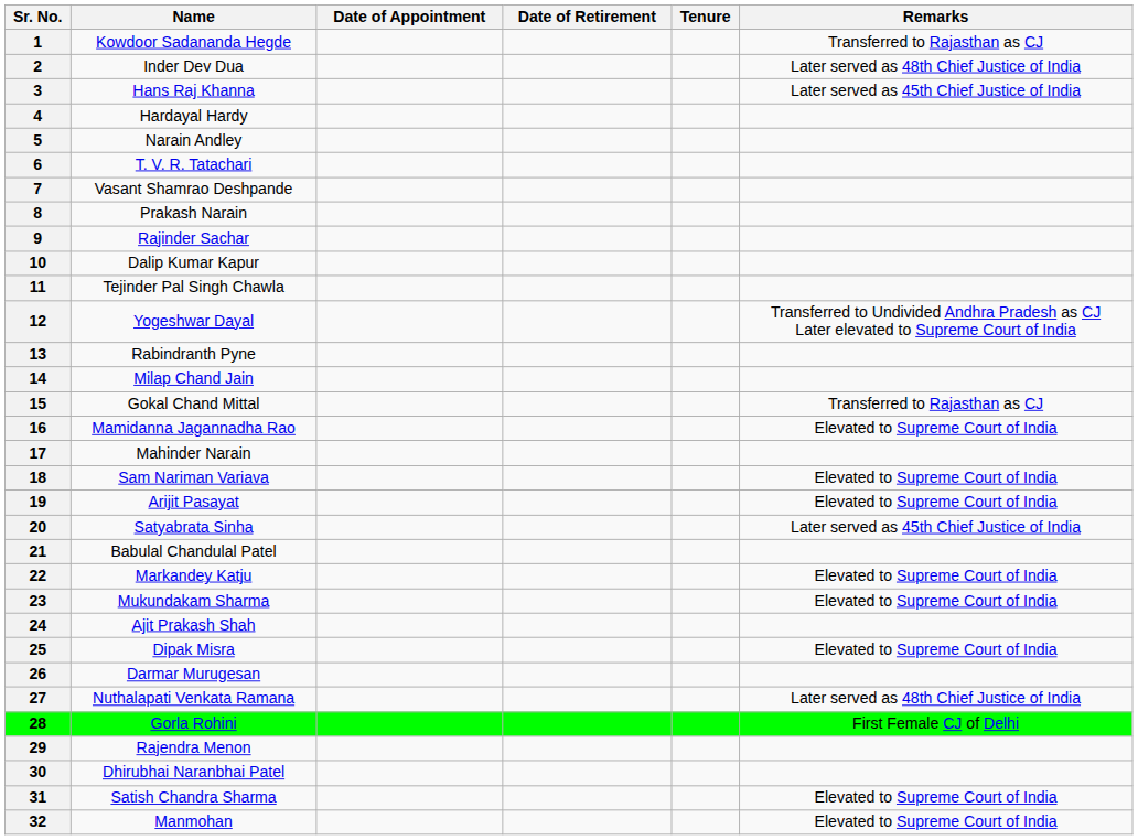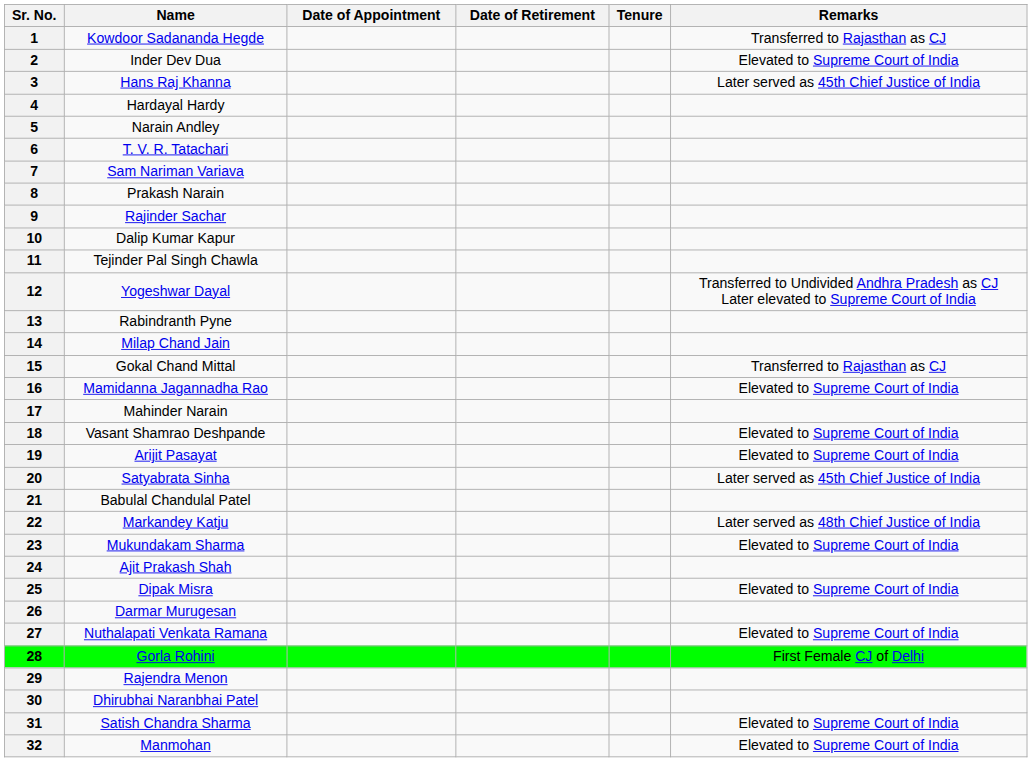2 | Remarks: Later served as 48th Chief Justice of India -> Elevated to Supreme Court of India
7 | Name: Vasant Shamrao Deshpande -> Sam Nariman Variava
18 | Name: Sam Nariman Variava -> Vasant Shamrao Deshpande
22 | Remarks: Elevated to Supreme Court of India -> Later served as 48th Chief Justice of India
27 | Remarks: Later served as 48th Chief Justice of India -> Elevated to Supreme Court of India
